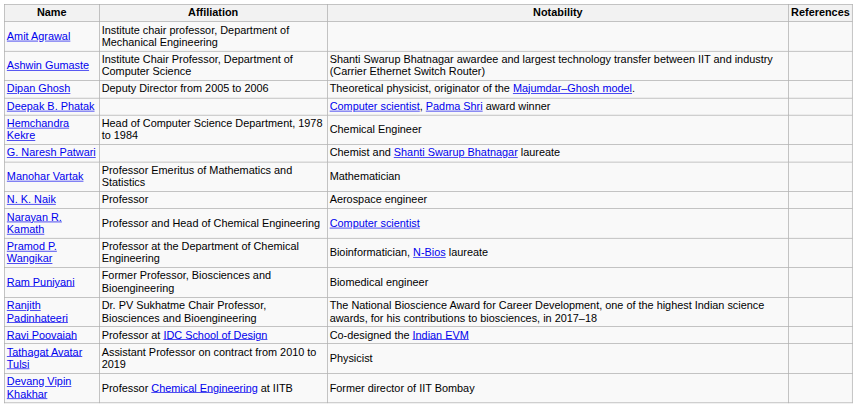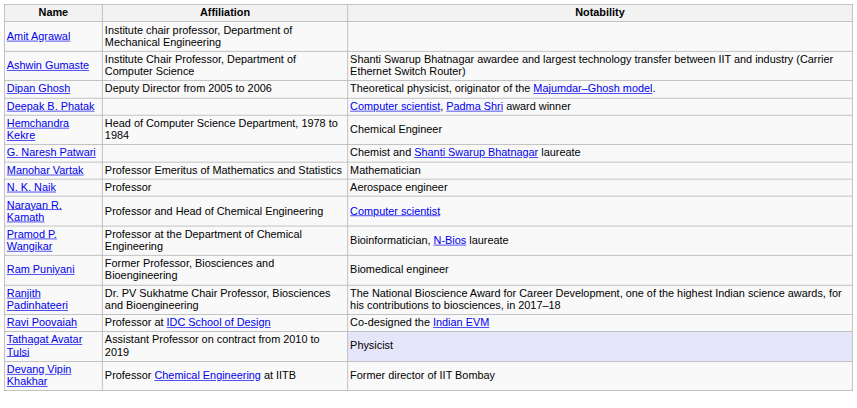- column: References
Tathagat Avatar Tulsi | Notability: no background -> lavender background
